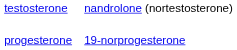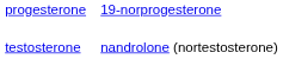rows swapped: progesterone <-> testosterone
